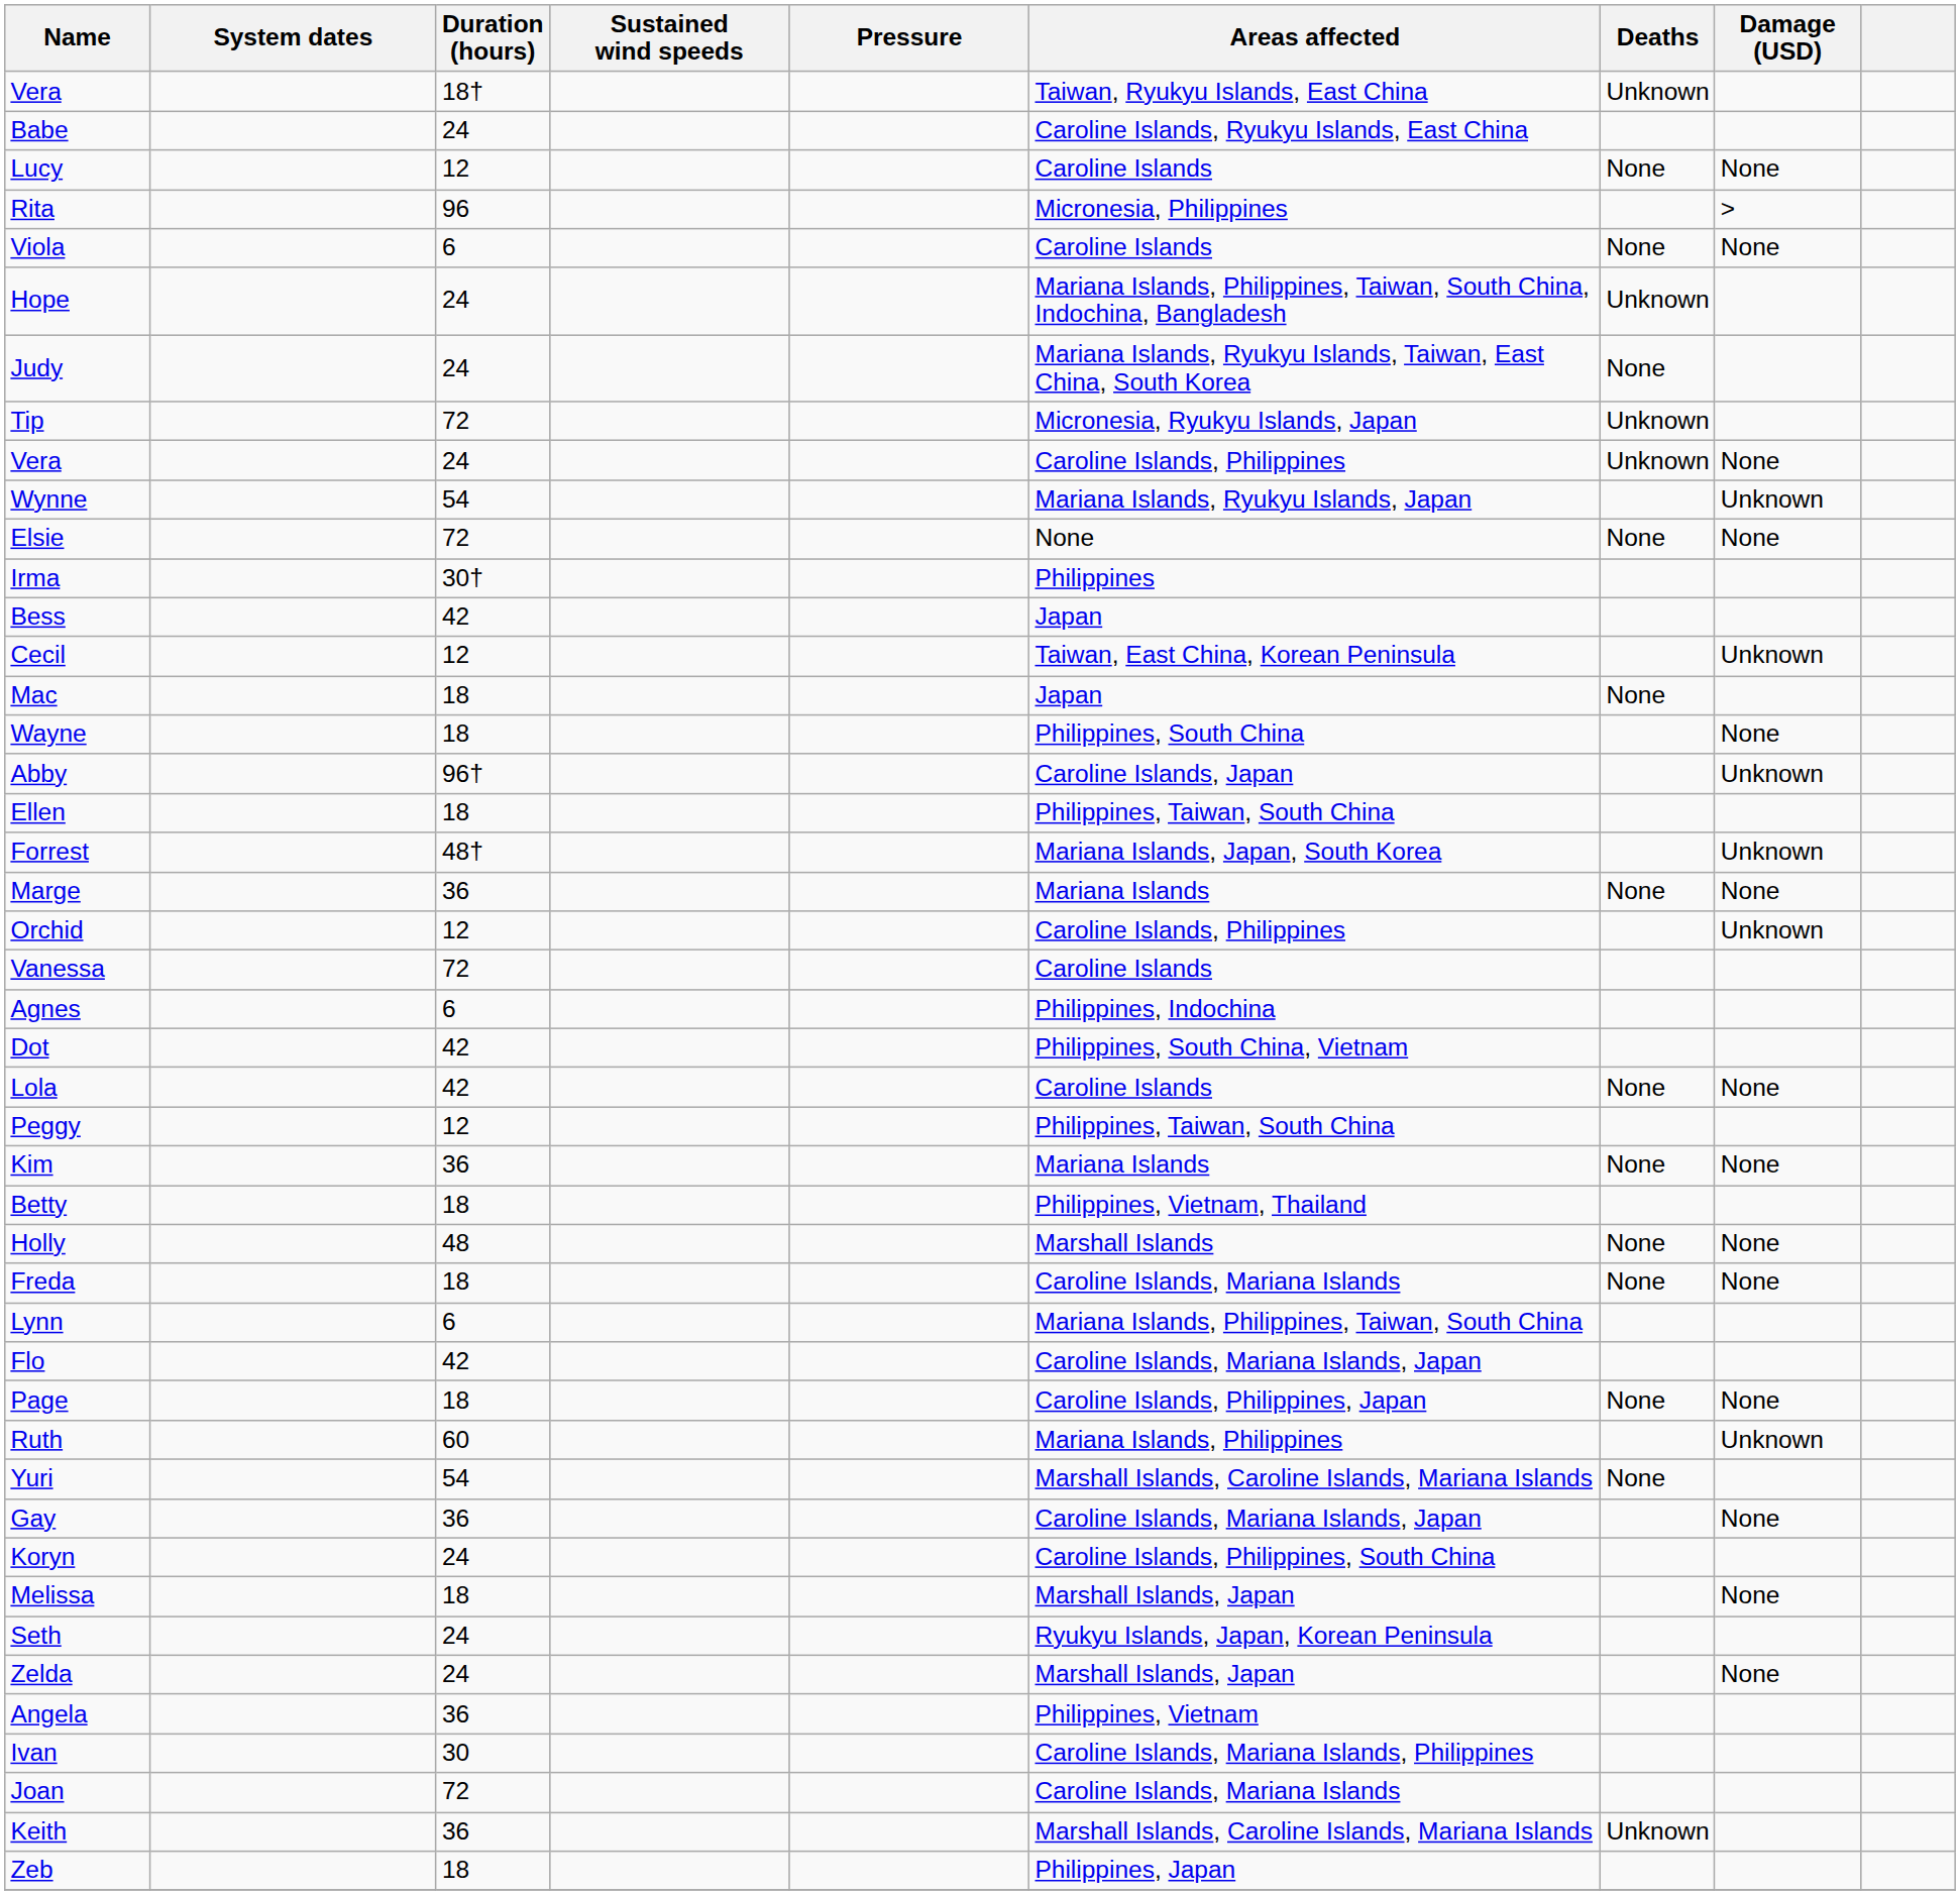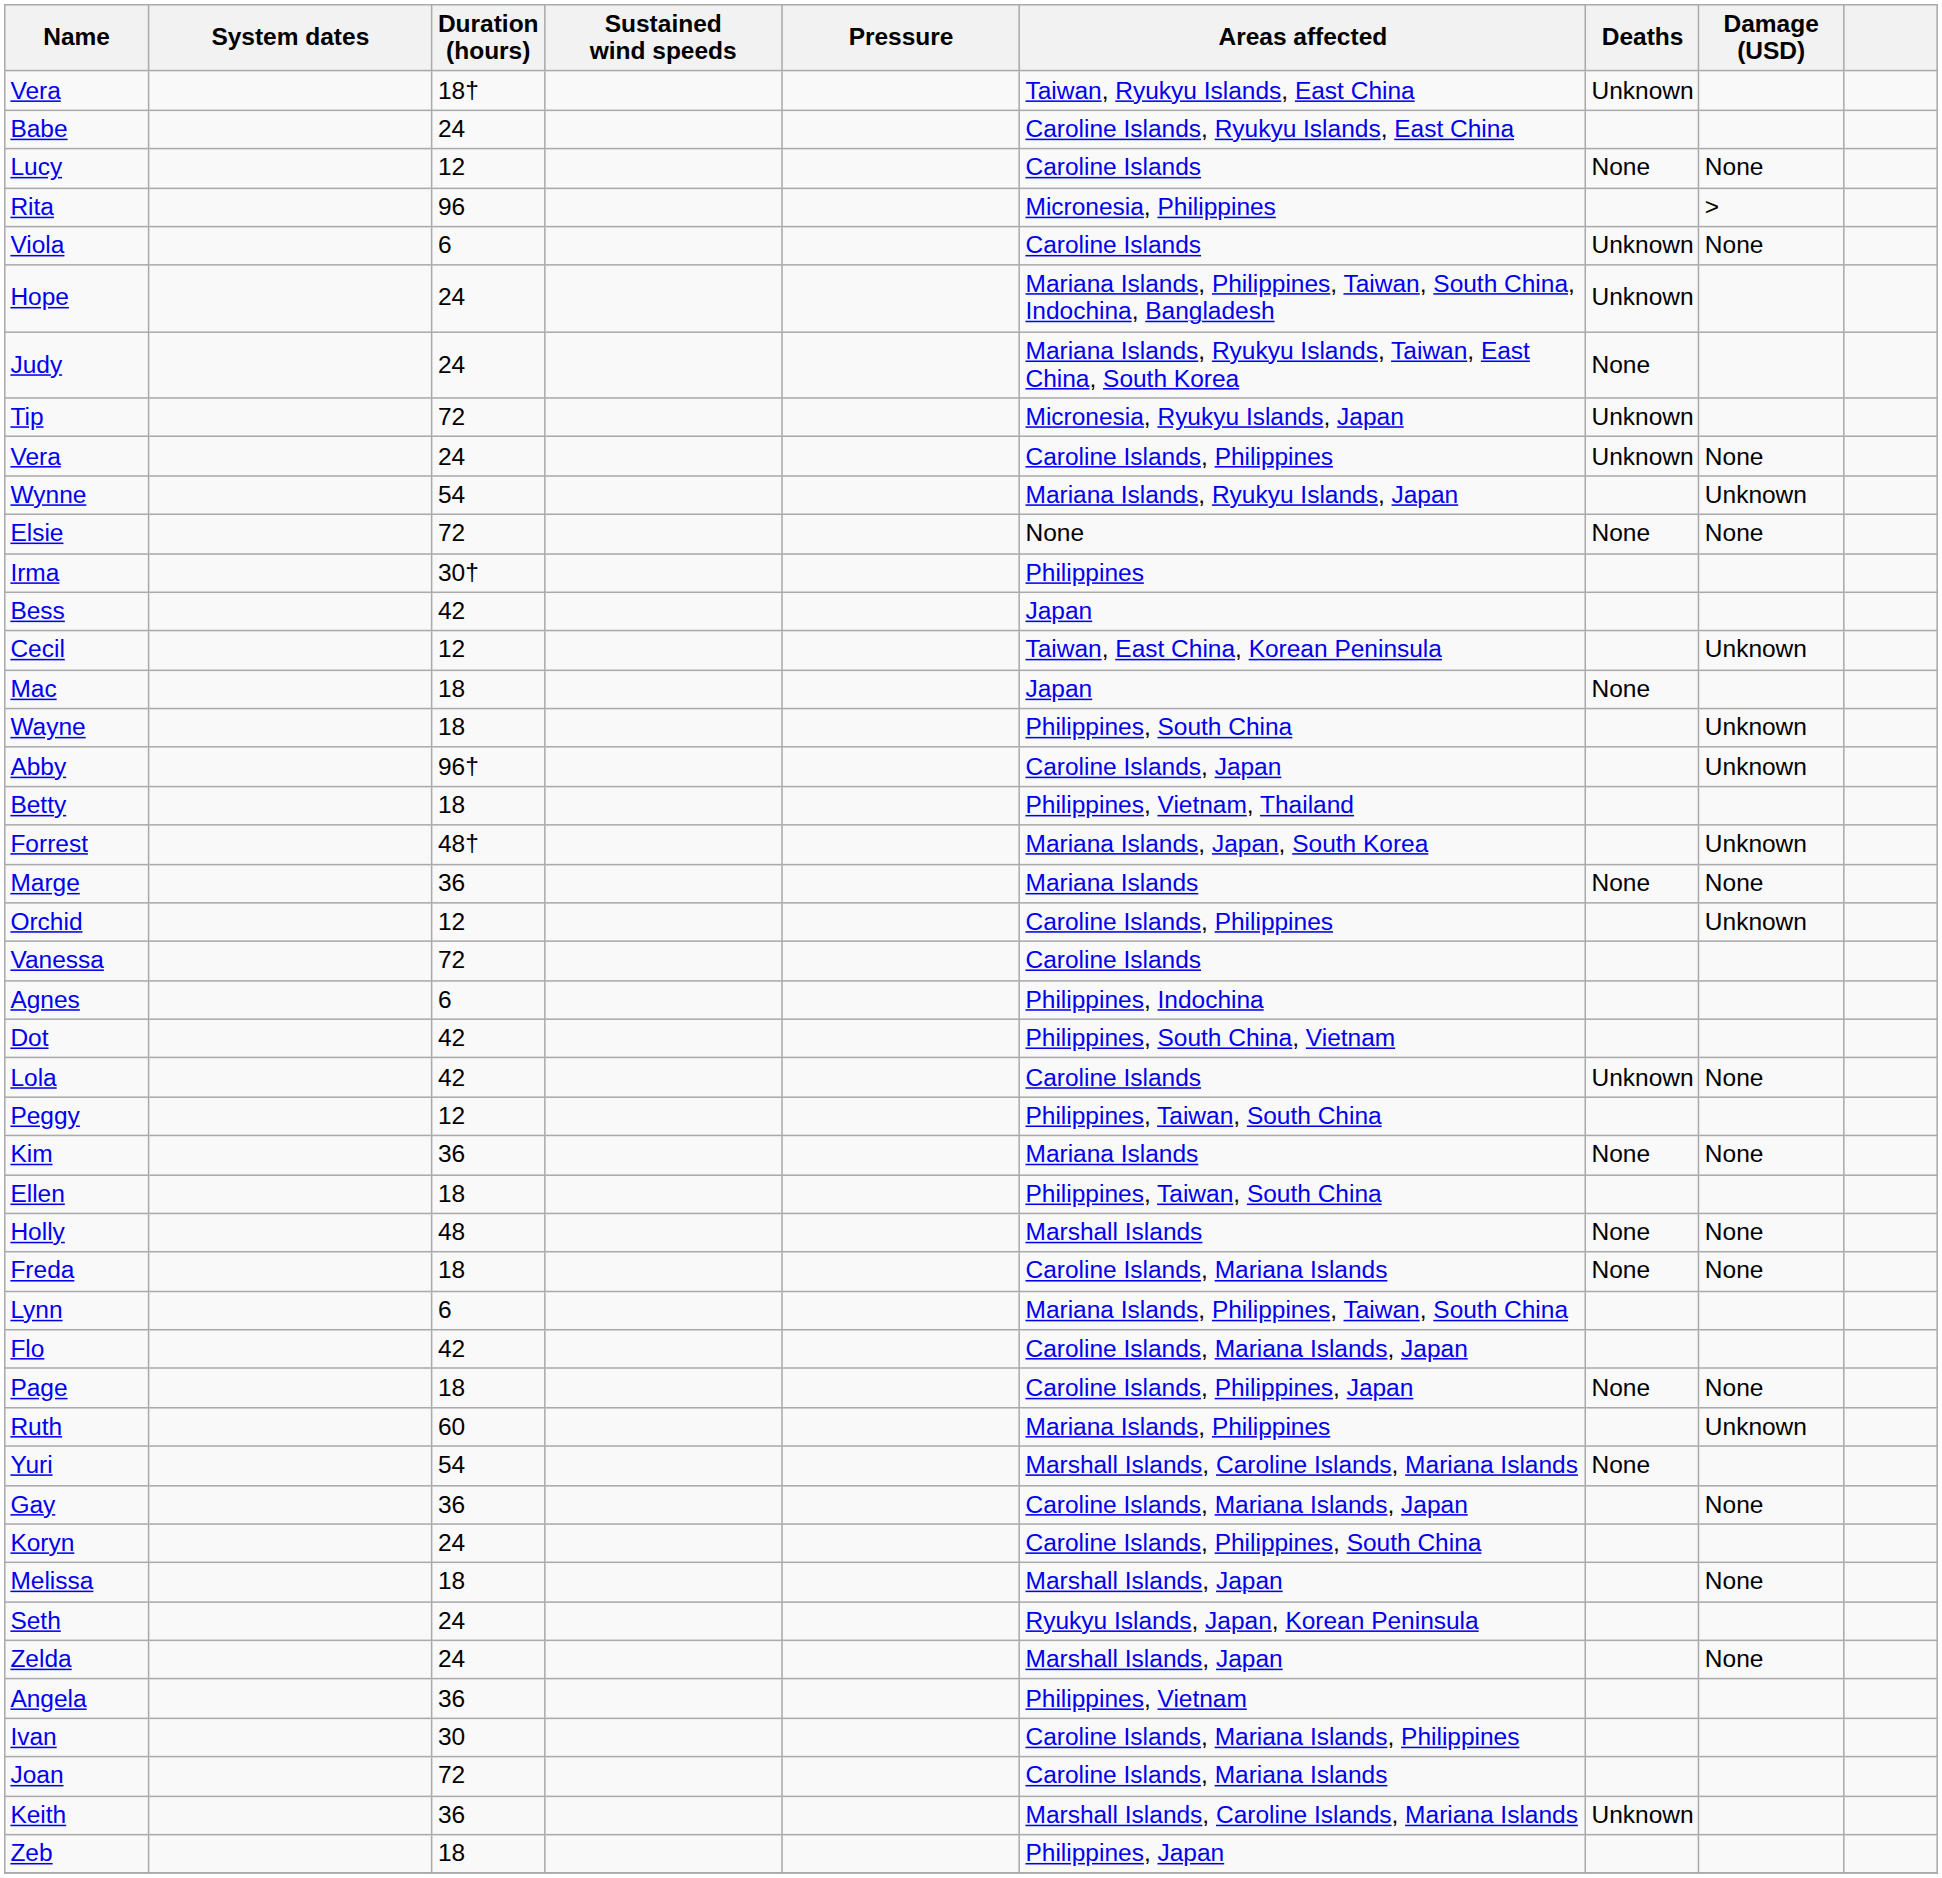Viola | Deaths: None -> Unknown
Wayne | Damage (USD): None -> Unknown
rows swapped: Ellen <-> Betty
Lola | Deaths: None -> Unknown
